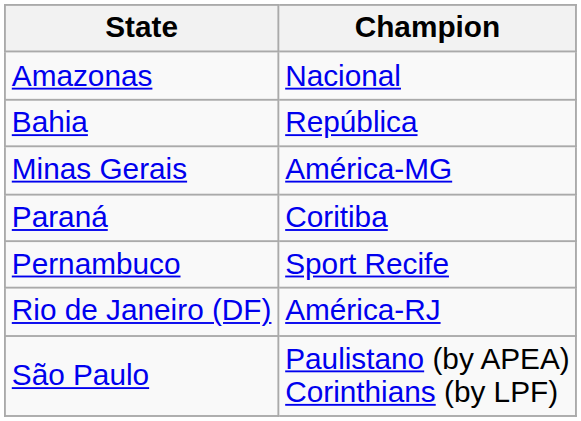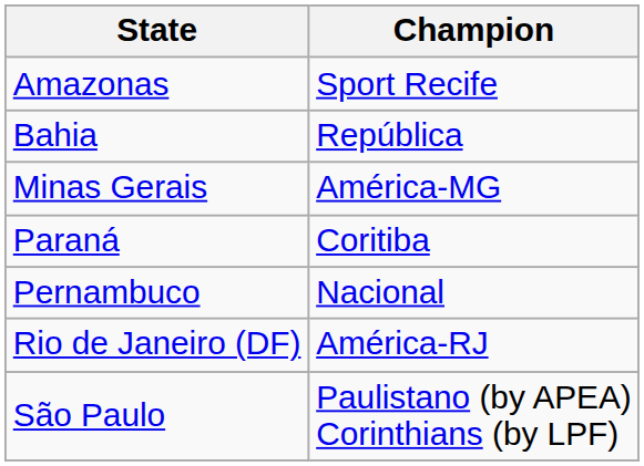Amazonas | Champion: Nacional -> Sport Recife
Pernambuco | Champion: Sport Recife -> Nacional
